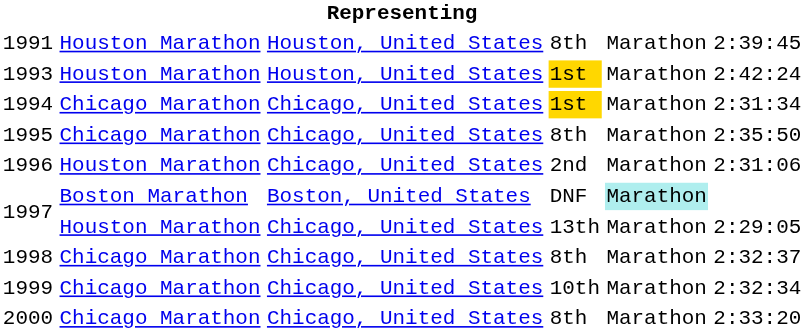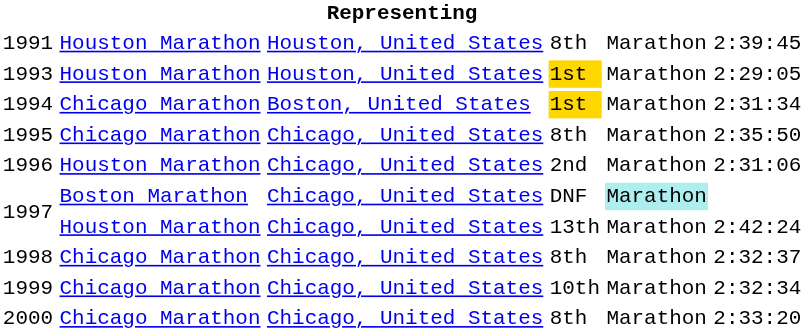1993 | column 6: 2:42:24 -> 2:29:05
1994 | column 3: Chicago, United States -> Boston, United States
1997 / DNF | column 3: Boston, United States -> Chicago, United States
1997 / 13th | column 6: 2:29:05 -> 2:42:24
